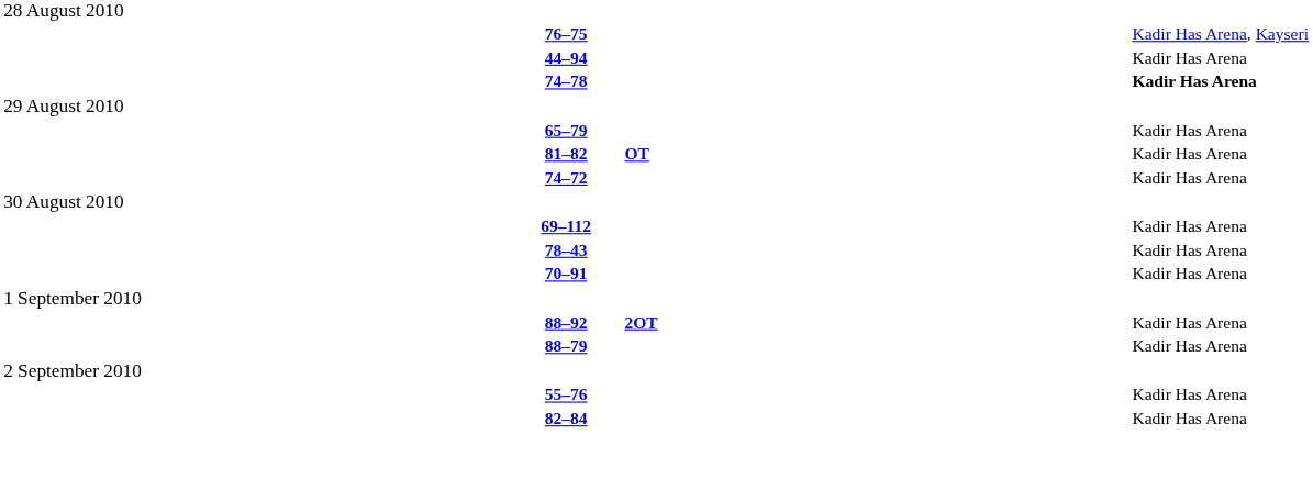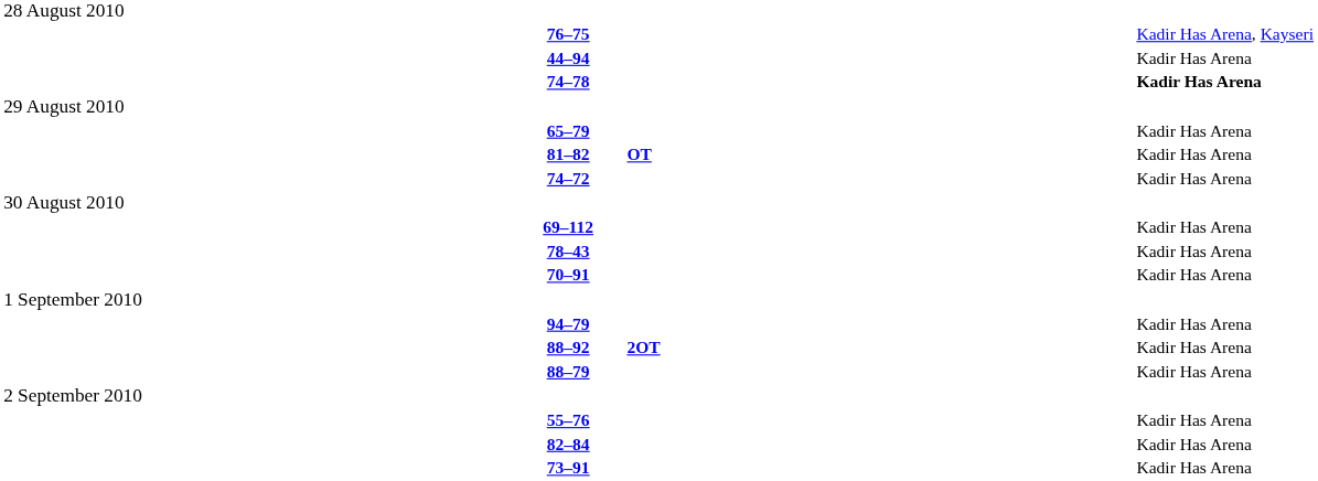+ row: 94–79 | Kadir Has Arena
+ row: 73–91 | Kadir Has Arena
